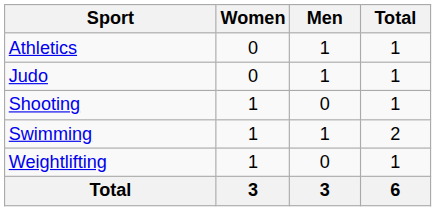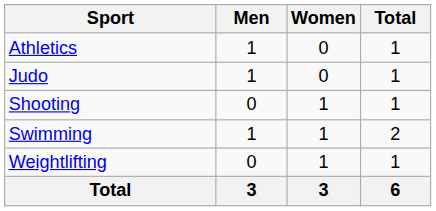columns swapped: Men <-> Women
